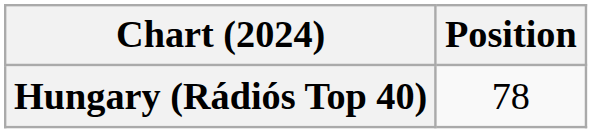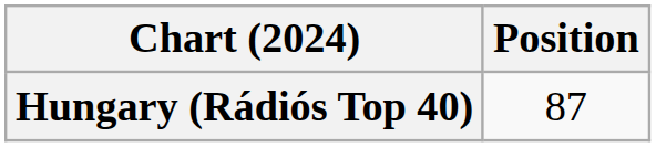Hungary (Rádiós Top 40) | Position: 78 -> 87
